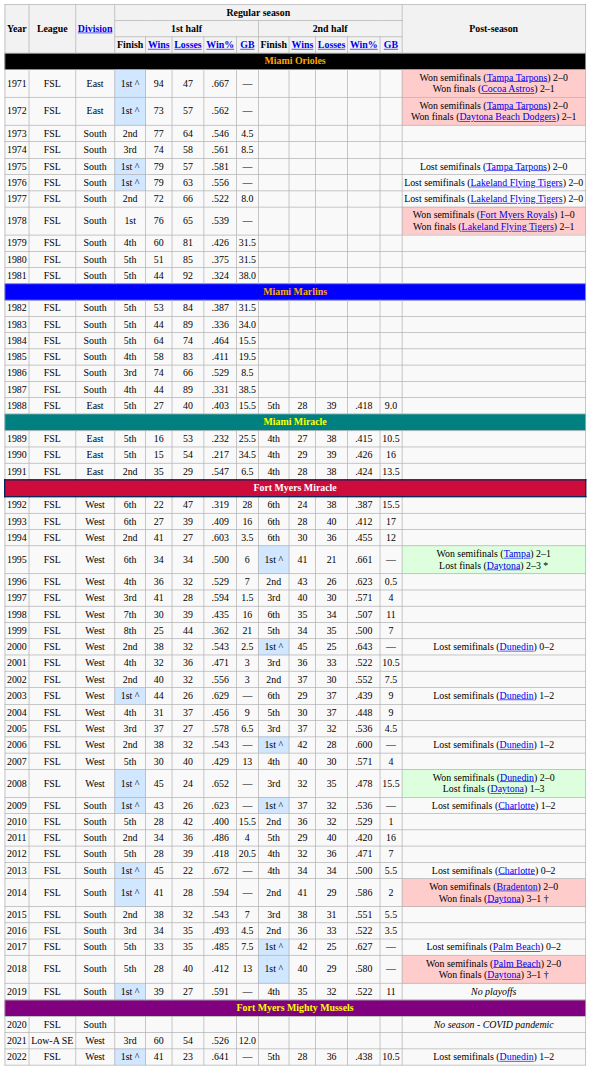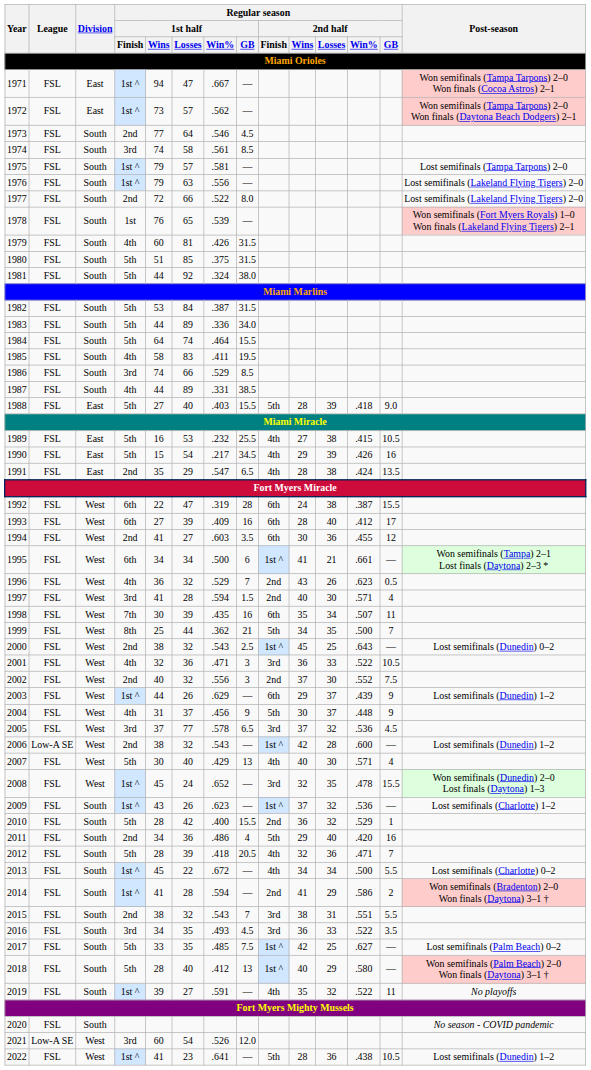1997 | Regular season / 2nd half / Finish: 3rd -> 2nd
2005 | Regular season / 1st half / Losses: 27 -> 77
2006 | League: FSL -> Low-A SE
2016 | Regular season / 2nd half / Finish: 2nd -> 3rd
